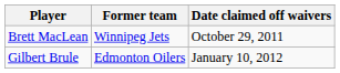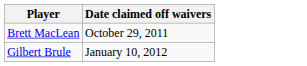- column: Former team | Winnipeg Jets | Edmonton Oilers
